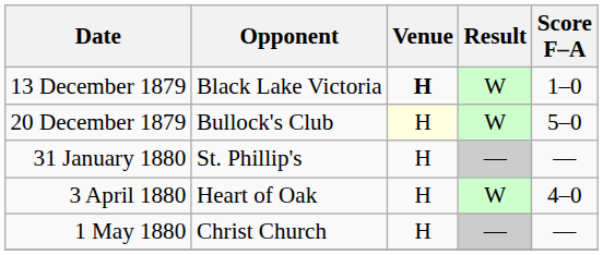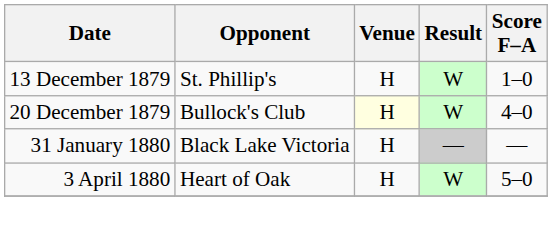13 December 1879 | Opponent: Black Lake Victoria -> St. Phillip's
13 December 1879 | Venue: bold -> normal
20 December 1879 | Score F–A: 5–0 -> 4–0
31 January 1880 | Opponent: St. Phillip's -> Black Lake Victoria
3 April 1880 | Score F–A: 4–0 -> 5–0
- row: 1 May 1880 | Christ Church | H | — | —
